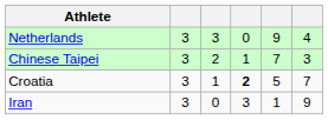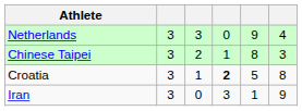Chinese Taipei | column 5: 7 -> 8
Croatia | column 6: 7 -> 8
